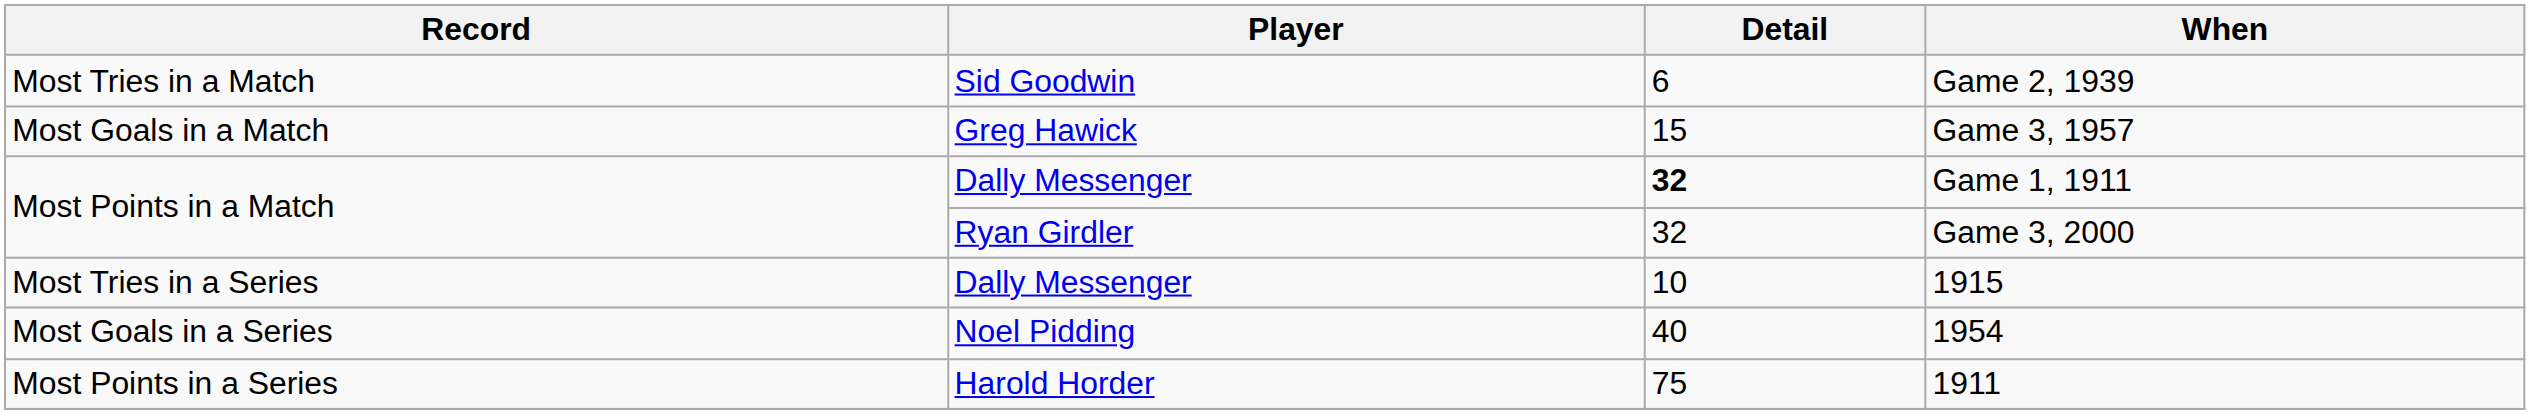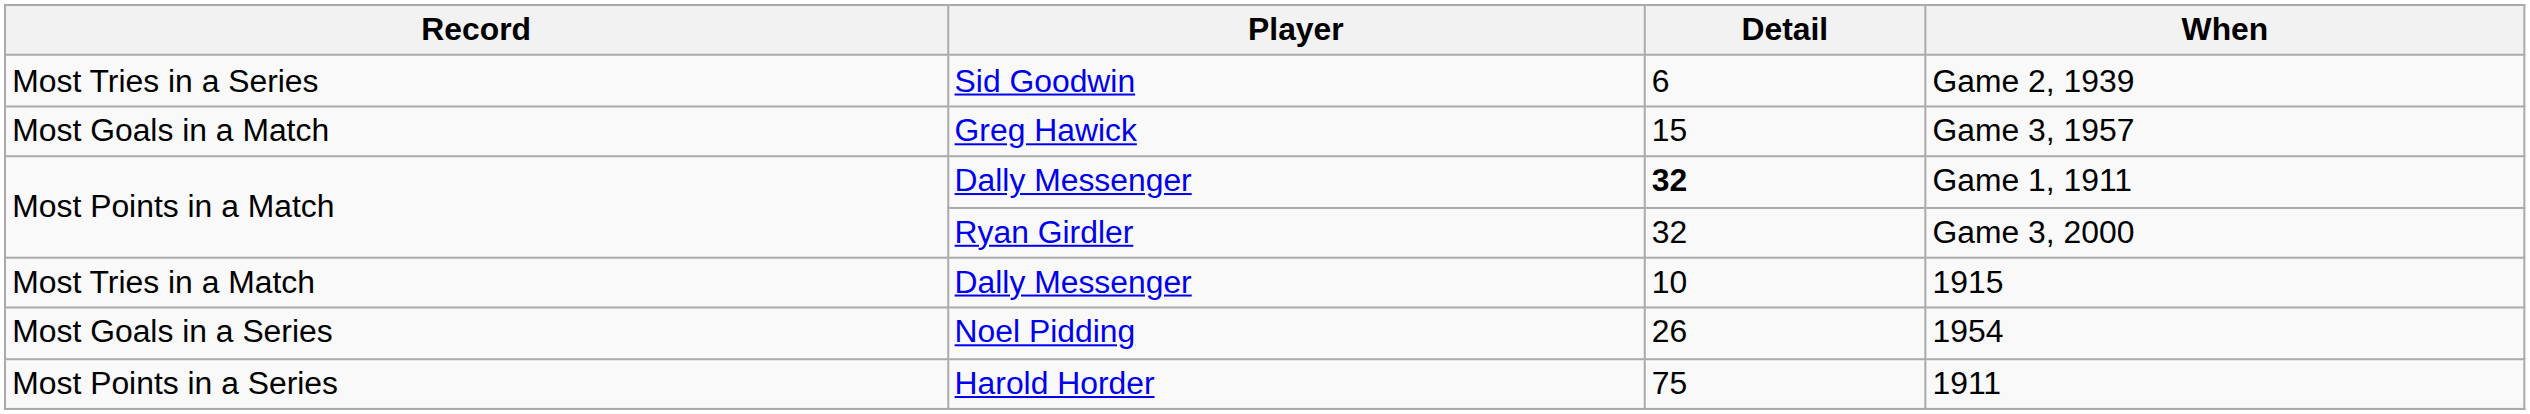Game 2, 1939 | Record: Most Tries in a Match -> Most Tries in a Series
1915 | Record: Most Tries in a Series -> Most Tries in a Match
1954 | Detail: 40 -> 26
